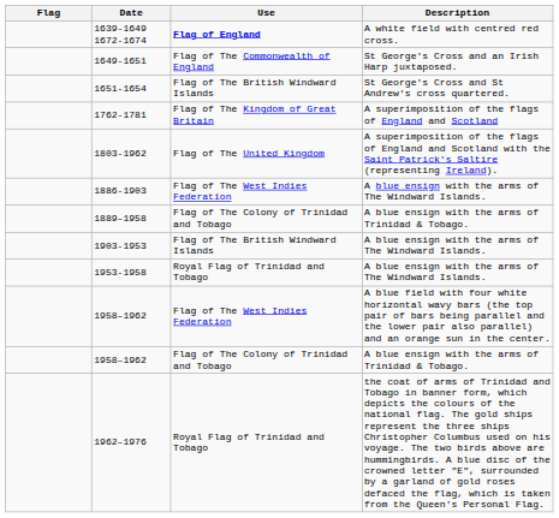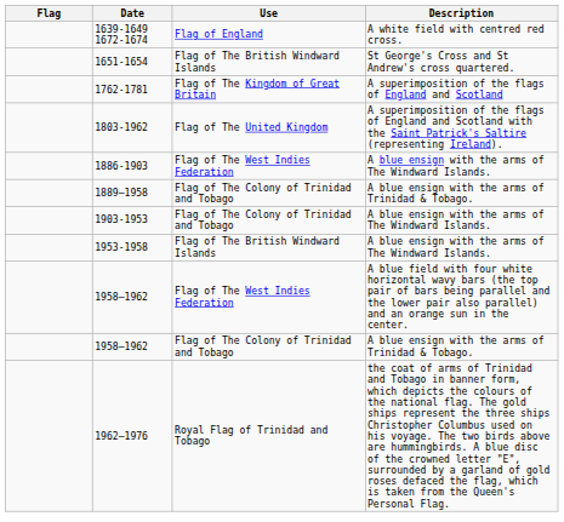1639-1649 1672-1674 | Use: bold -> normal
- row: 1649-1651 | Flag of The Commonwealth of England | St George's Cross and an Irish Harp juxtaposed.
1903-1953 | Use: Flag of The British Windward Islands -> Flag of The Colony of Trinidad and Tobago
1953-1958 | Use: Royal Flag of Trinidad and Tobago -> Flag of The British Windward Islands
